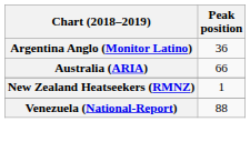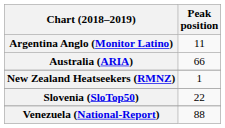Argentina Anglo (Monitor Latino) | Peak position: 36 -> 11
+ row: Slovenia (SloTop50) | 22
